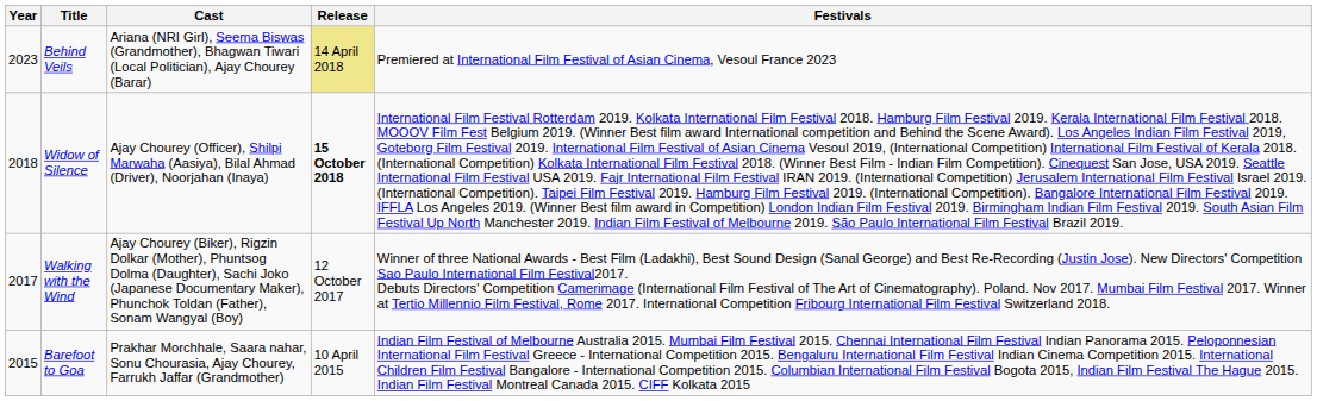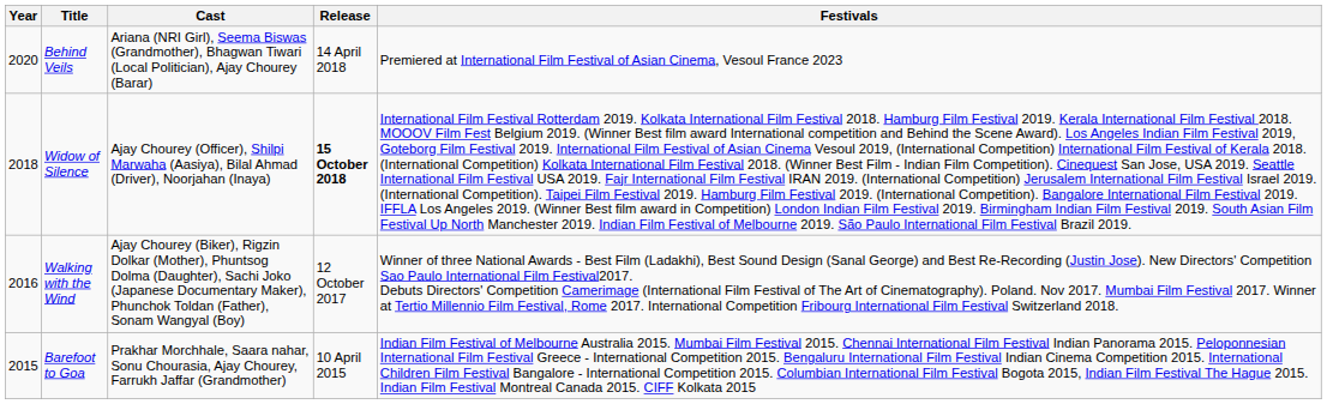Behind Veils | Year: 2023 -> 2020
Behind Veils | Release: khaki background -> no background
Walking with the Wind | Year: 2017 -> 2016
